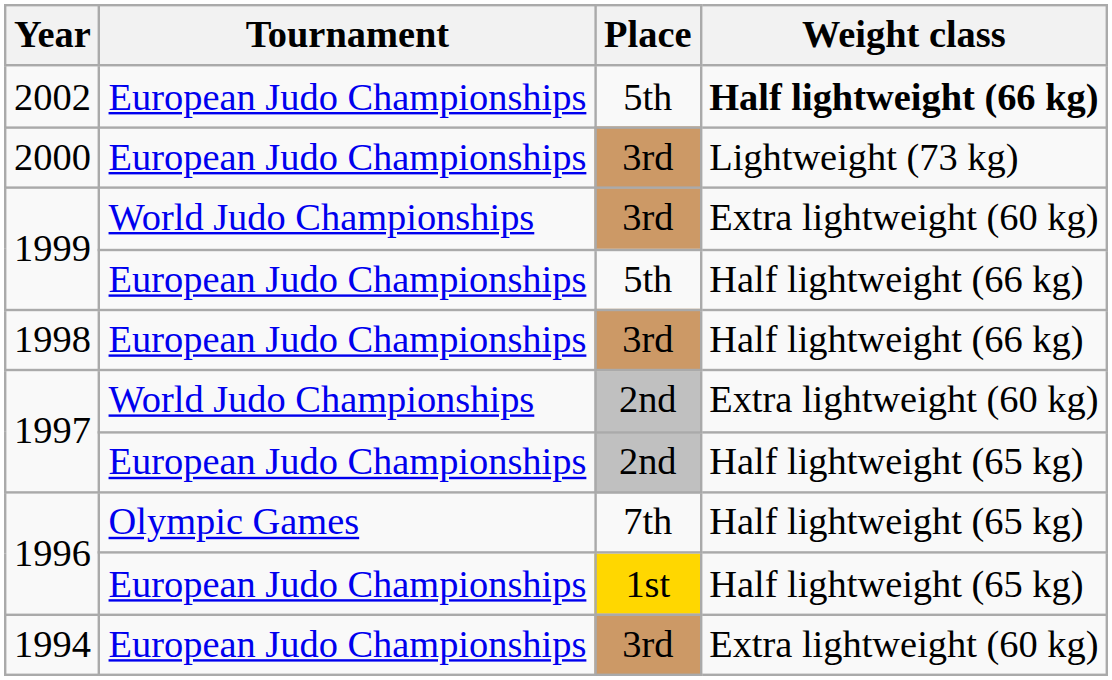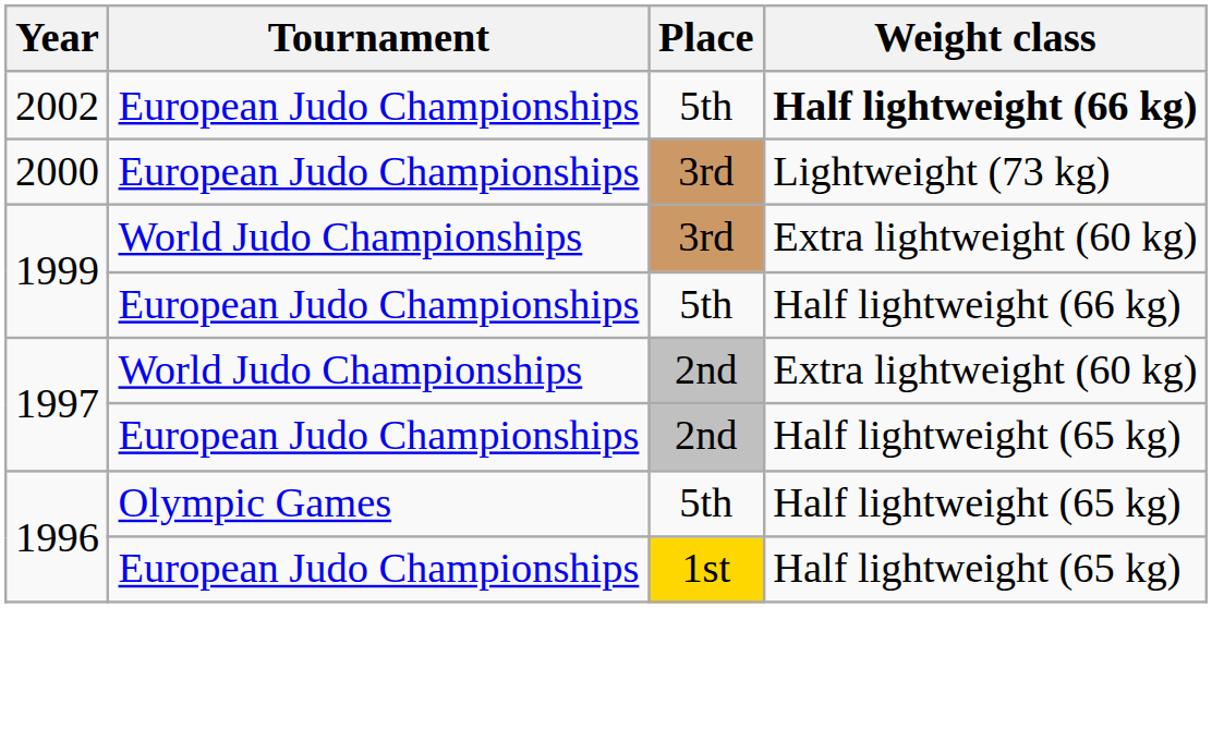- row: 1998 | European Judo Championships | 3rd | Half lightweight (66 kg)
1996 / Olympic Games | Place: 7th -> 5th
- row: 1994 | European Judo Championships | 3rd | Extra lightweight (60 kg)
